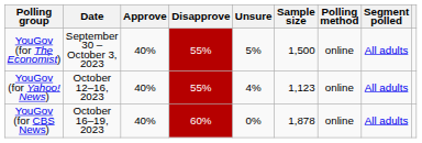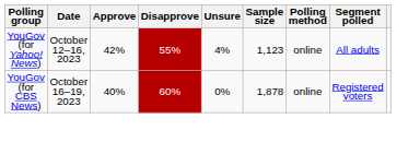- row: YouGov (for The Economist) | September 30 – October 3, 2023 | 40% | 55% | 5% | 1,500 | online | All adults
YouGov (for Yahoo! News) | Approve: 40% -> 42%
YouGov (for CBS News) | Segment polled: All adults -> Registered voters
